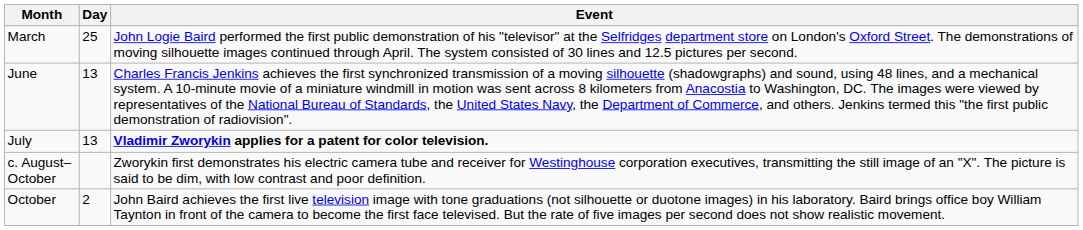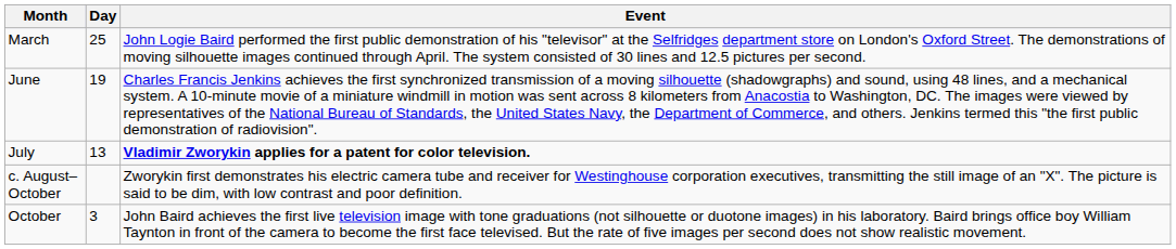June | Day: 13 -> 19
October | Day: 2 -> 3
